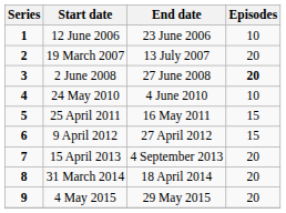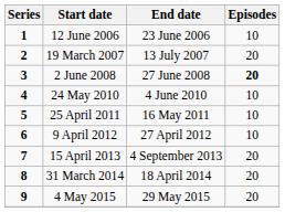25 April 2011 | Episodes: 15 -> 10
9 April 2012 | Episodes: 15 -> 10
